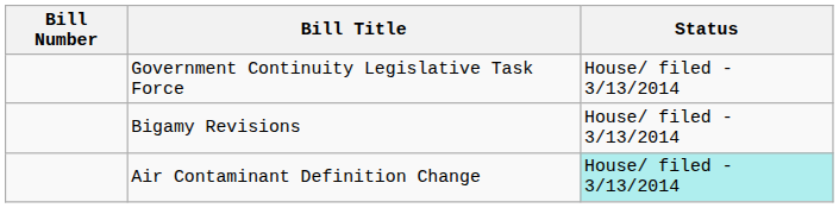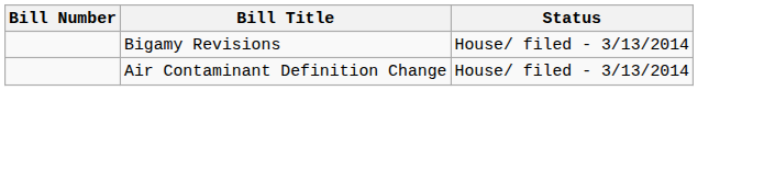- row: Government Continuity Legislative Task Force | House/ filed - 3/13/2014
Air Contaminant Definition Change | Status: paleturquoise background -> no background
